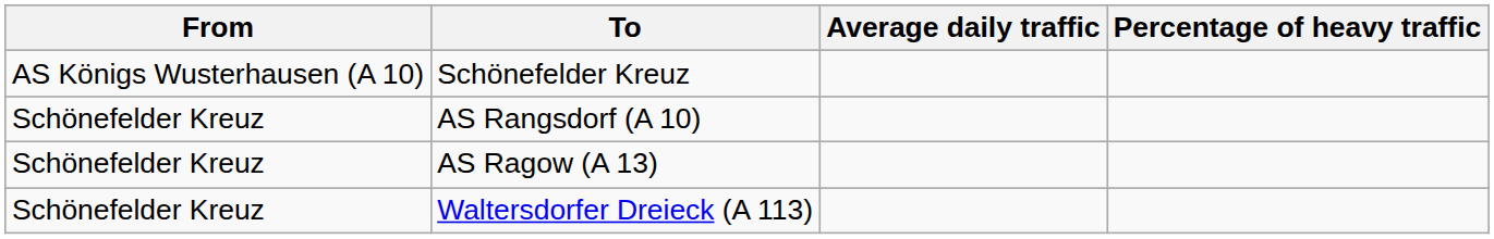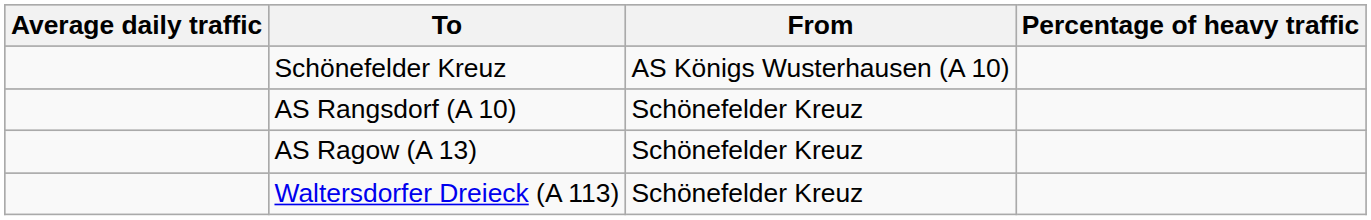columns swapped: From <-> Average daily traffic
